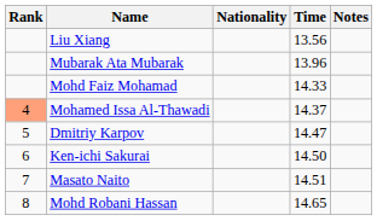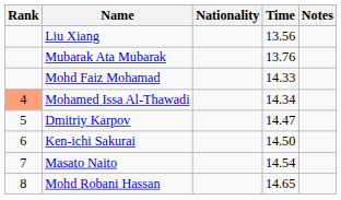Mubarak Ata Mubarak | Time: 13.96 -> 13.76
Mohamed Issa Al-Thawadi | Time: 14.37 -> 14.34
Masato Naito | Time: 14.51 -> 14.54
